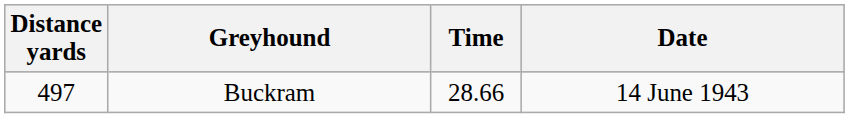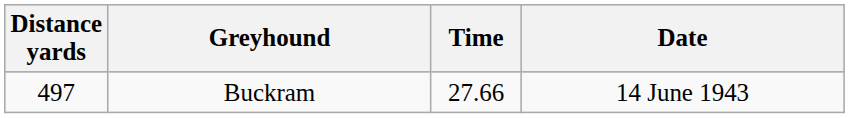Buckram | Time: 28.66 -> 27.66
